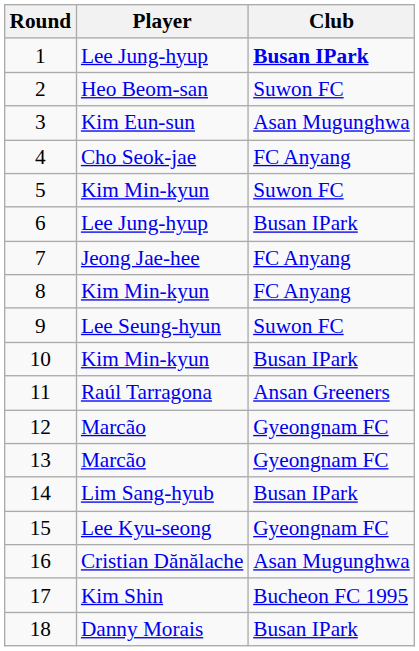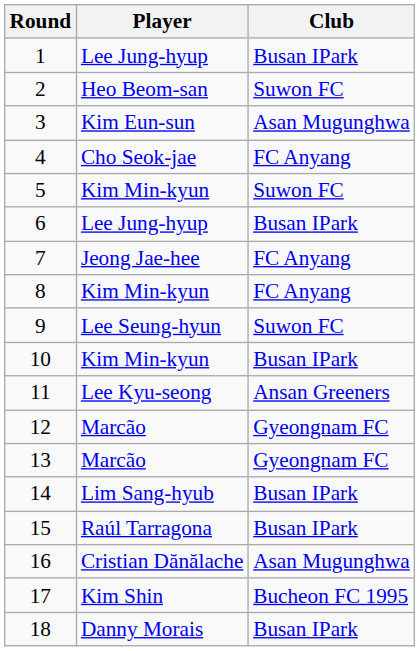1 | Club: bold -> normal
11 | Player: Raúl Tarragona -> Lee Kyu-seong
15 | Player: Lee Kyu-seong -> Raúl Tarragona
15 | Club: Gyeongnam FC -> Busan IPark
